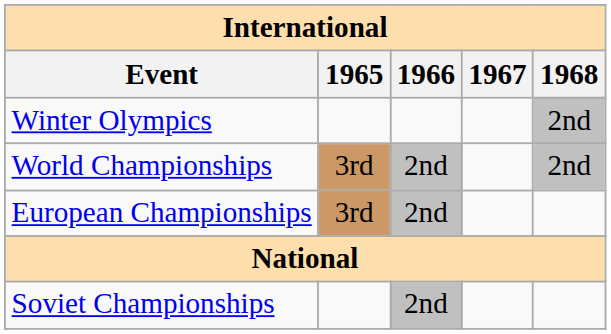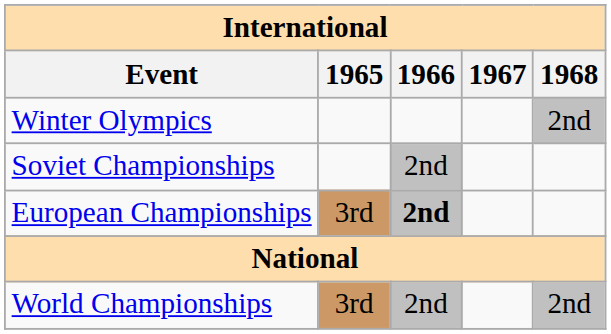rows swapped: World Championships <-> Soviet Championships
European Championships | 1966: normal -> bold
